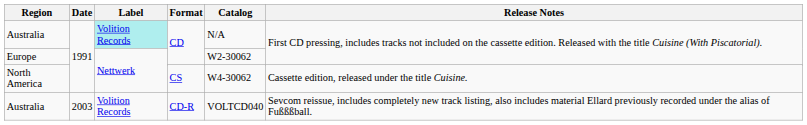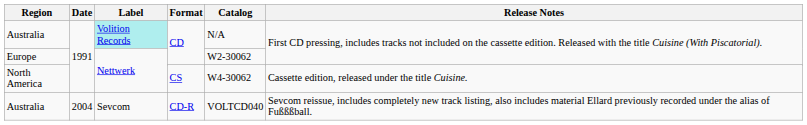Australia / CD-R | Date: 2003 -> 2004
Australia / CD-R | Label: Volition Records -> Sevcom
